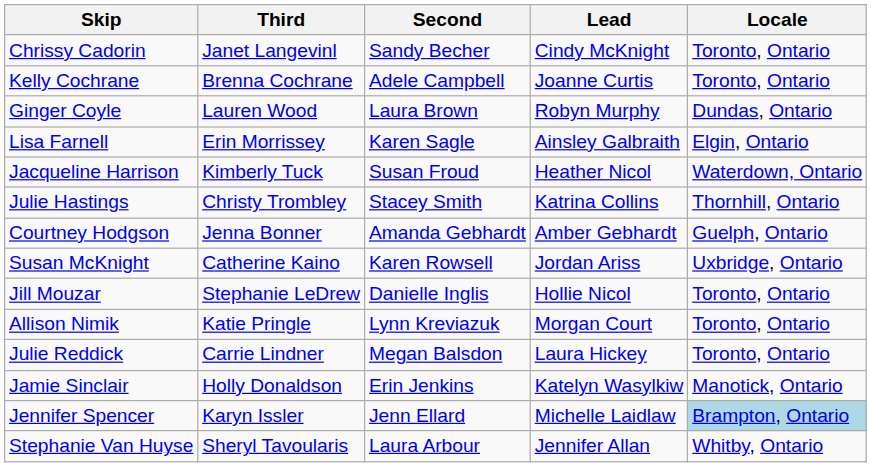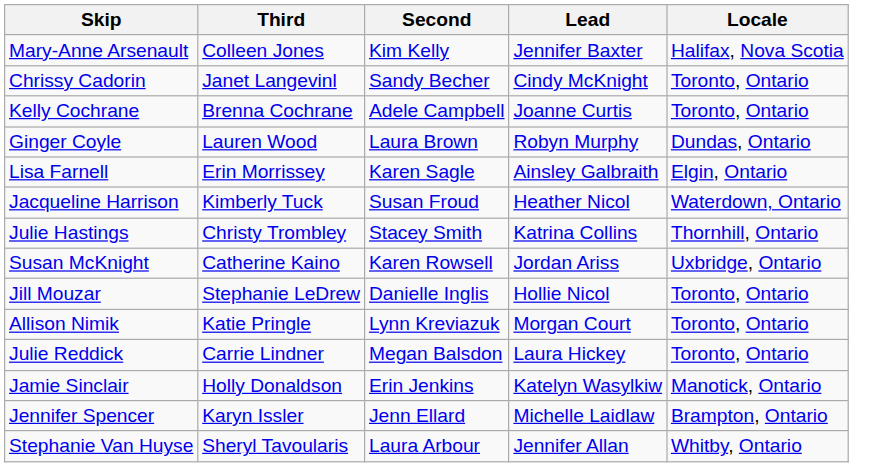+ row: Mary-Anne Arsenault | Colleen Jones | Kim Kelly | Jennifer Baxter | Halifax, Nova Scotia
- row: Courtney Hodgson | Jenna Bonner | Amanda Gebhardt | Amber Gebhardt | Guelph, Ontario
Jennifer Spencer | Locale: lightblue background -> no background
